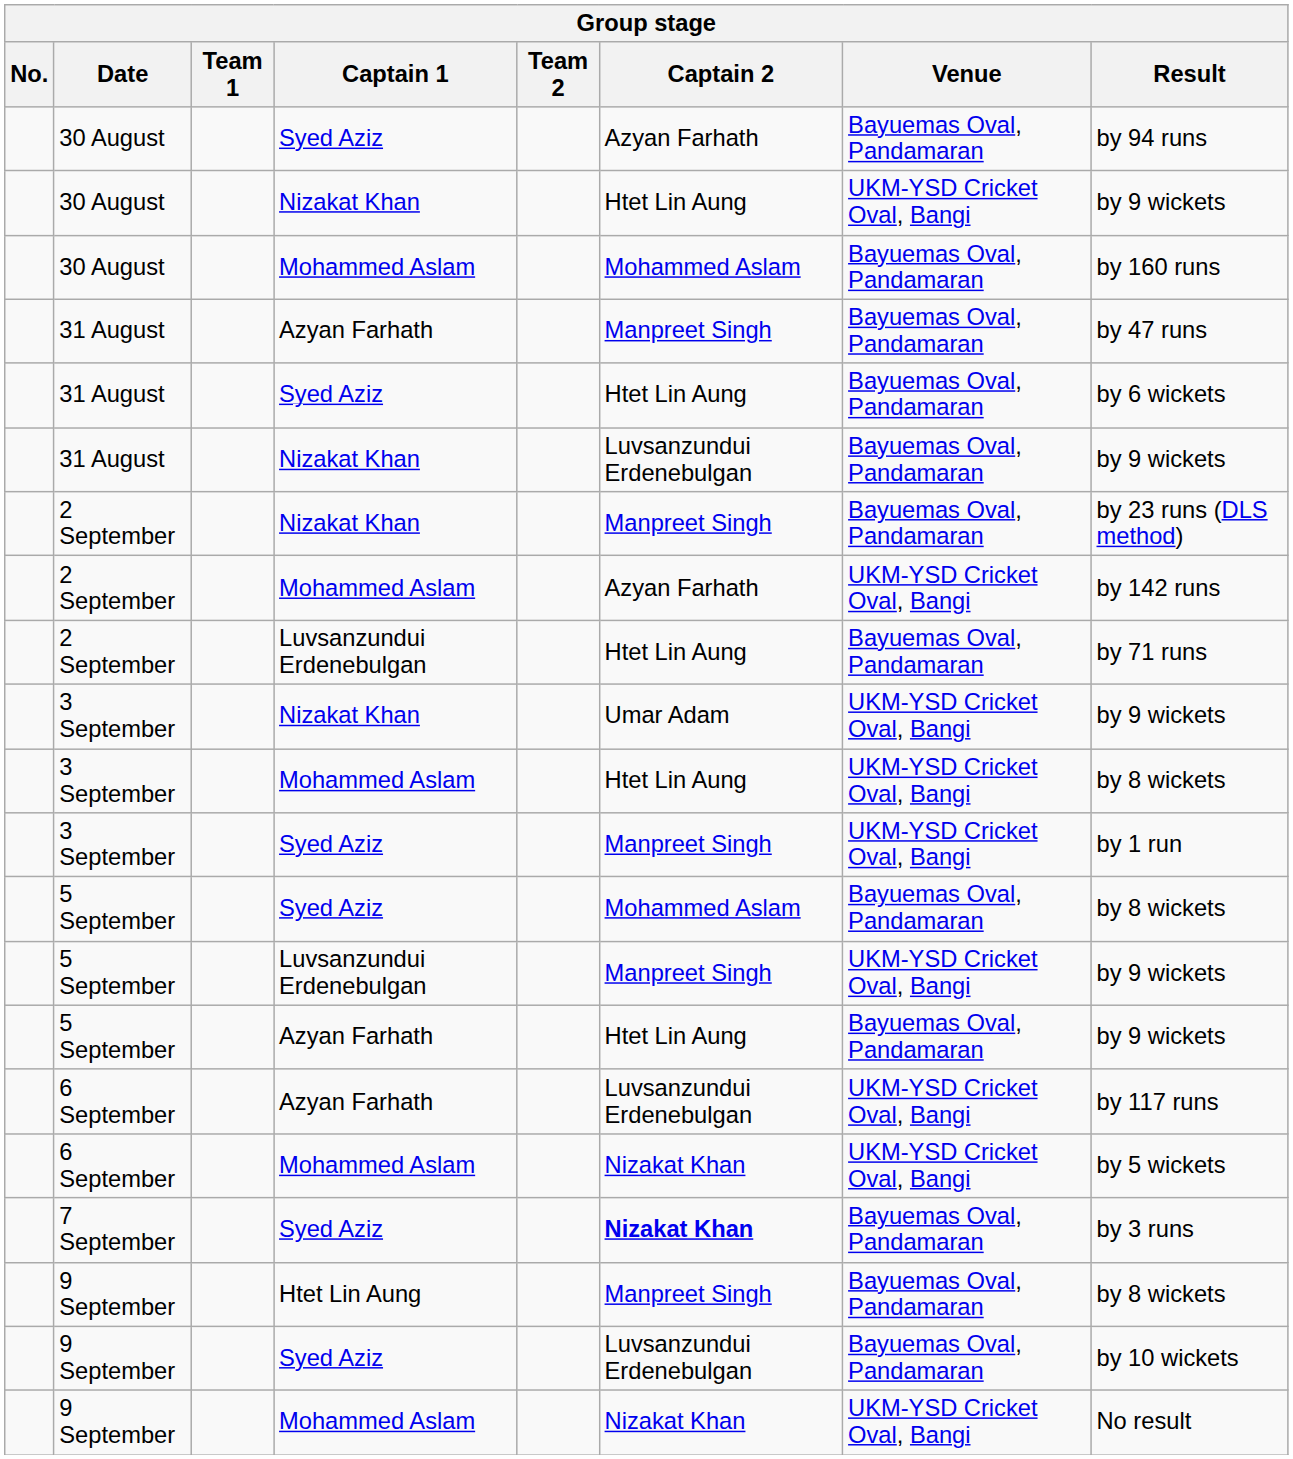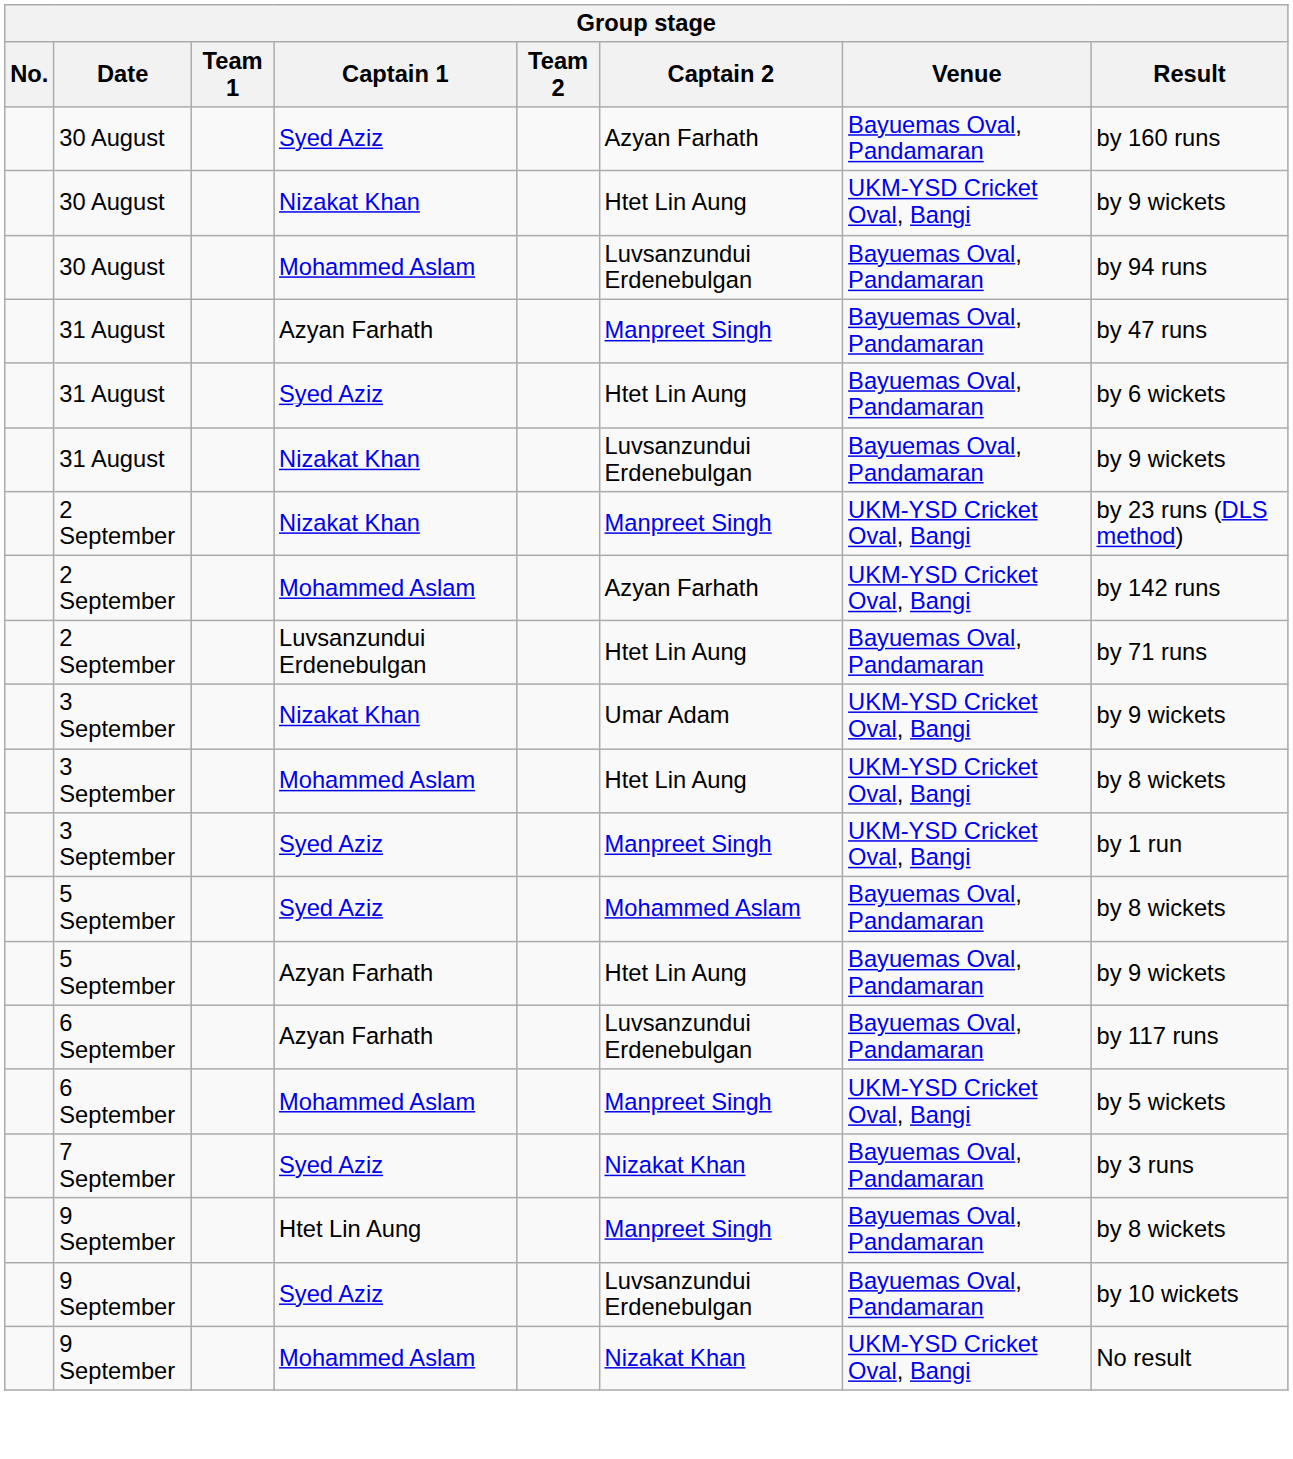30 August / Syed Aziz | Result: by 94 runs -> by 160 runs
30 August / Mohammed Aslam | Captain 2: Mohammed Aslam -> Luvsanzundui Erdenebulgan
30 August / Mohammed Aslam | Result: by 160 runs -> by 94 runs
2 September / Nizakat Khan | Venue: Bayuemas Oval, Pandamaran -> UKM-YSD Cricket Oval, Bangi
- row: 5 September | Luvsanzundui Erdenebulgan | Manpreet Singh | UKM-YSD Cricket Oval, Bangi | by 9 wickets
6 September / Azyan Farhath | Venue: UKM-YSD Cricket Oval, Bangi -> Bayuemas Oval, Pandamaran
6 September / Mohammed Aslam | Captain 2: Nizakat Khan -> Manpreet Singh
7 September | Captain 2: bold -> normal
